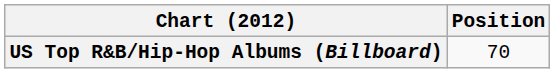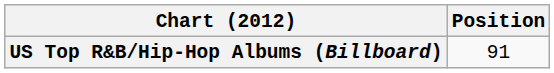US Top R&B/Hip-Hop Albums (Billboard) | Position: 70 -> 91
